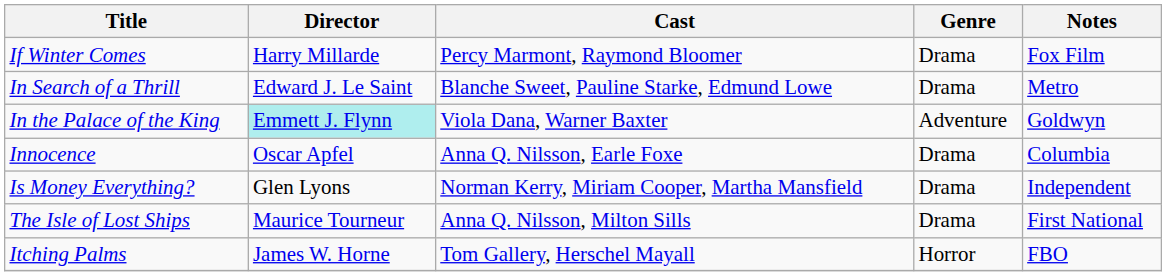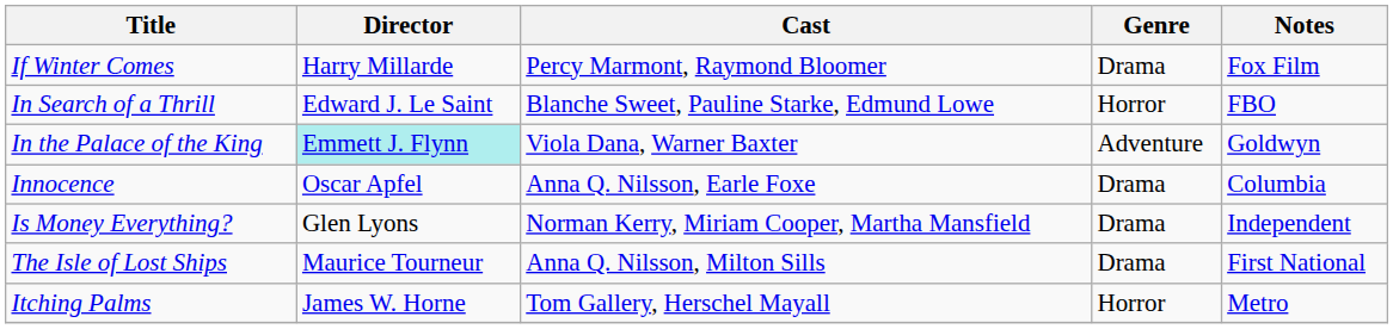In Search of a Thrill | Genre: Drama -> Horror
In Search of a Thrill | Notes: Metro -> FBO
Itching Palms | Notes: FBO -> Metro
